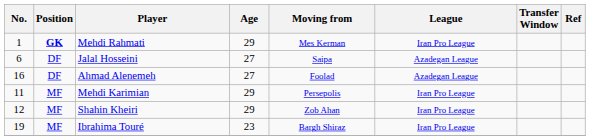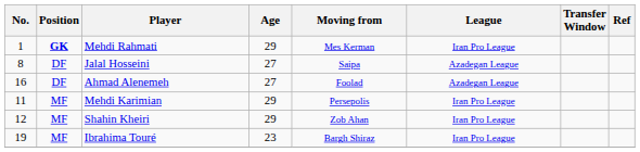Jalal Hosseini | No.: 6 -> 8
